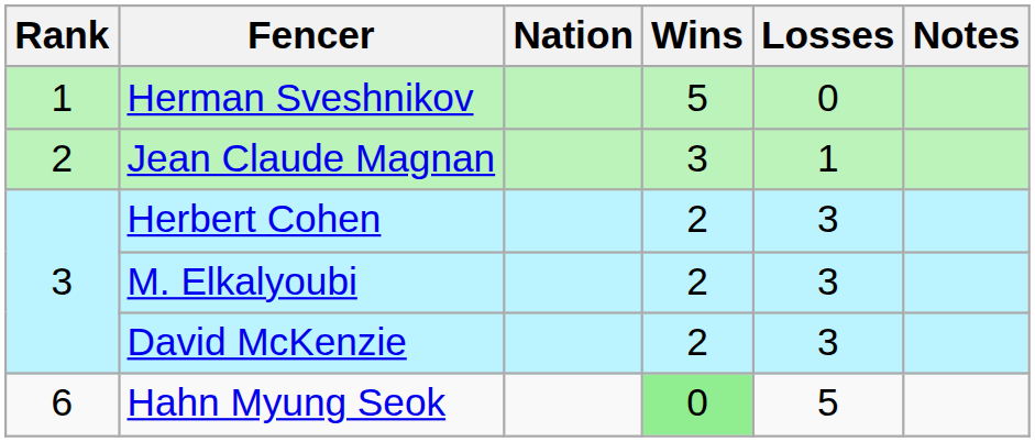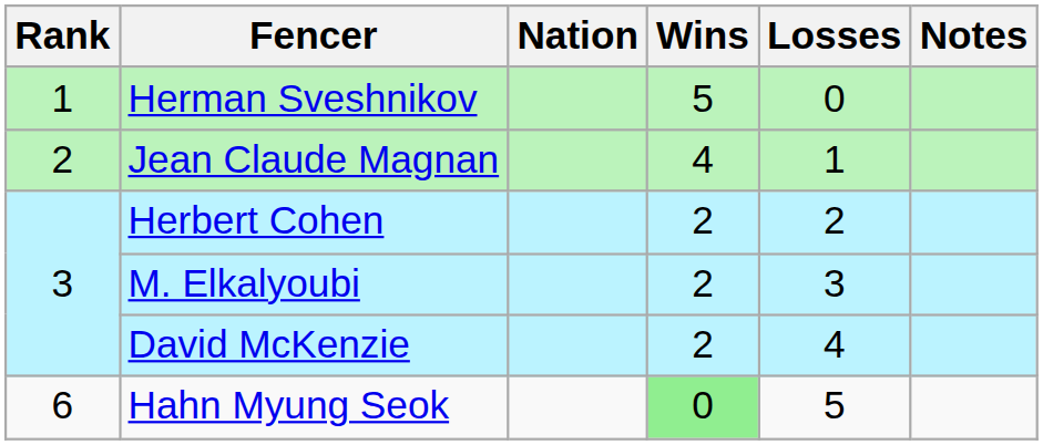Jean Claude Magnan | Wins: 3 -> 4
Herbert Cohen | Losses: 3 -> 2
David McKenzie | Losses: 3 -> 4
